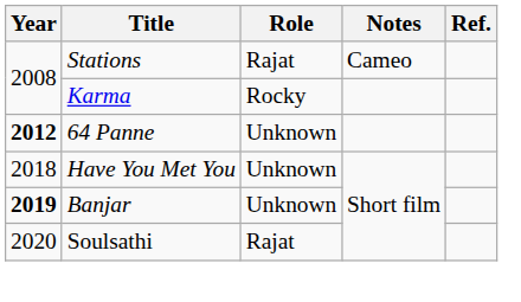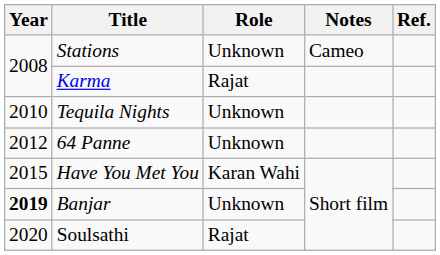Stations | Role: Rajat -> Unknown
Karma | Role: Rocky -> Rajat
+ row: 2010 | Tequila Nights | Unknown
64 Panne | Year: bold -> normal
Have You Met You | Year: 2018 -> 2015
Have You Met You | Role: Unknown -> Karan Wahi
